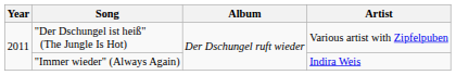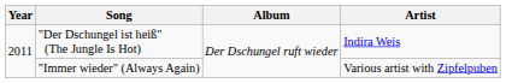"Der Dschungel ist heiß" (The Jungle Is Hot) | Artist: Various artist with Zipfelpuben -> Indira Weis
"Immer wieder" (Always Again) | Artist: Indira Weis -> Various artist with Zipfelpuben
